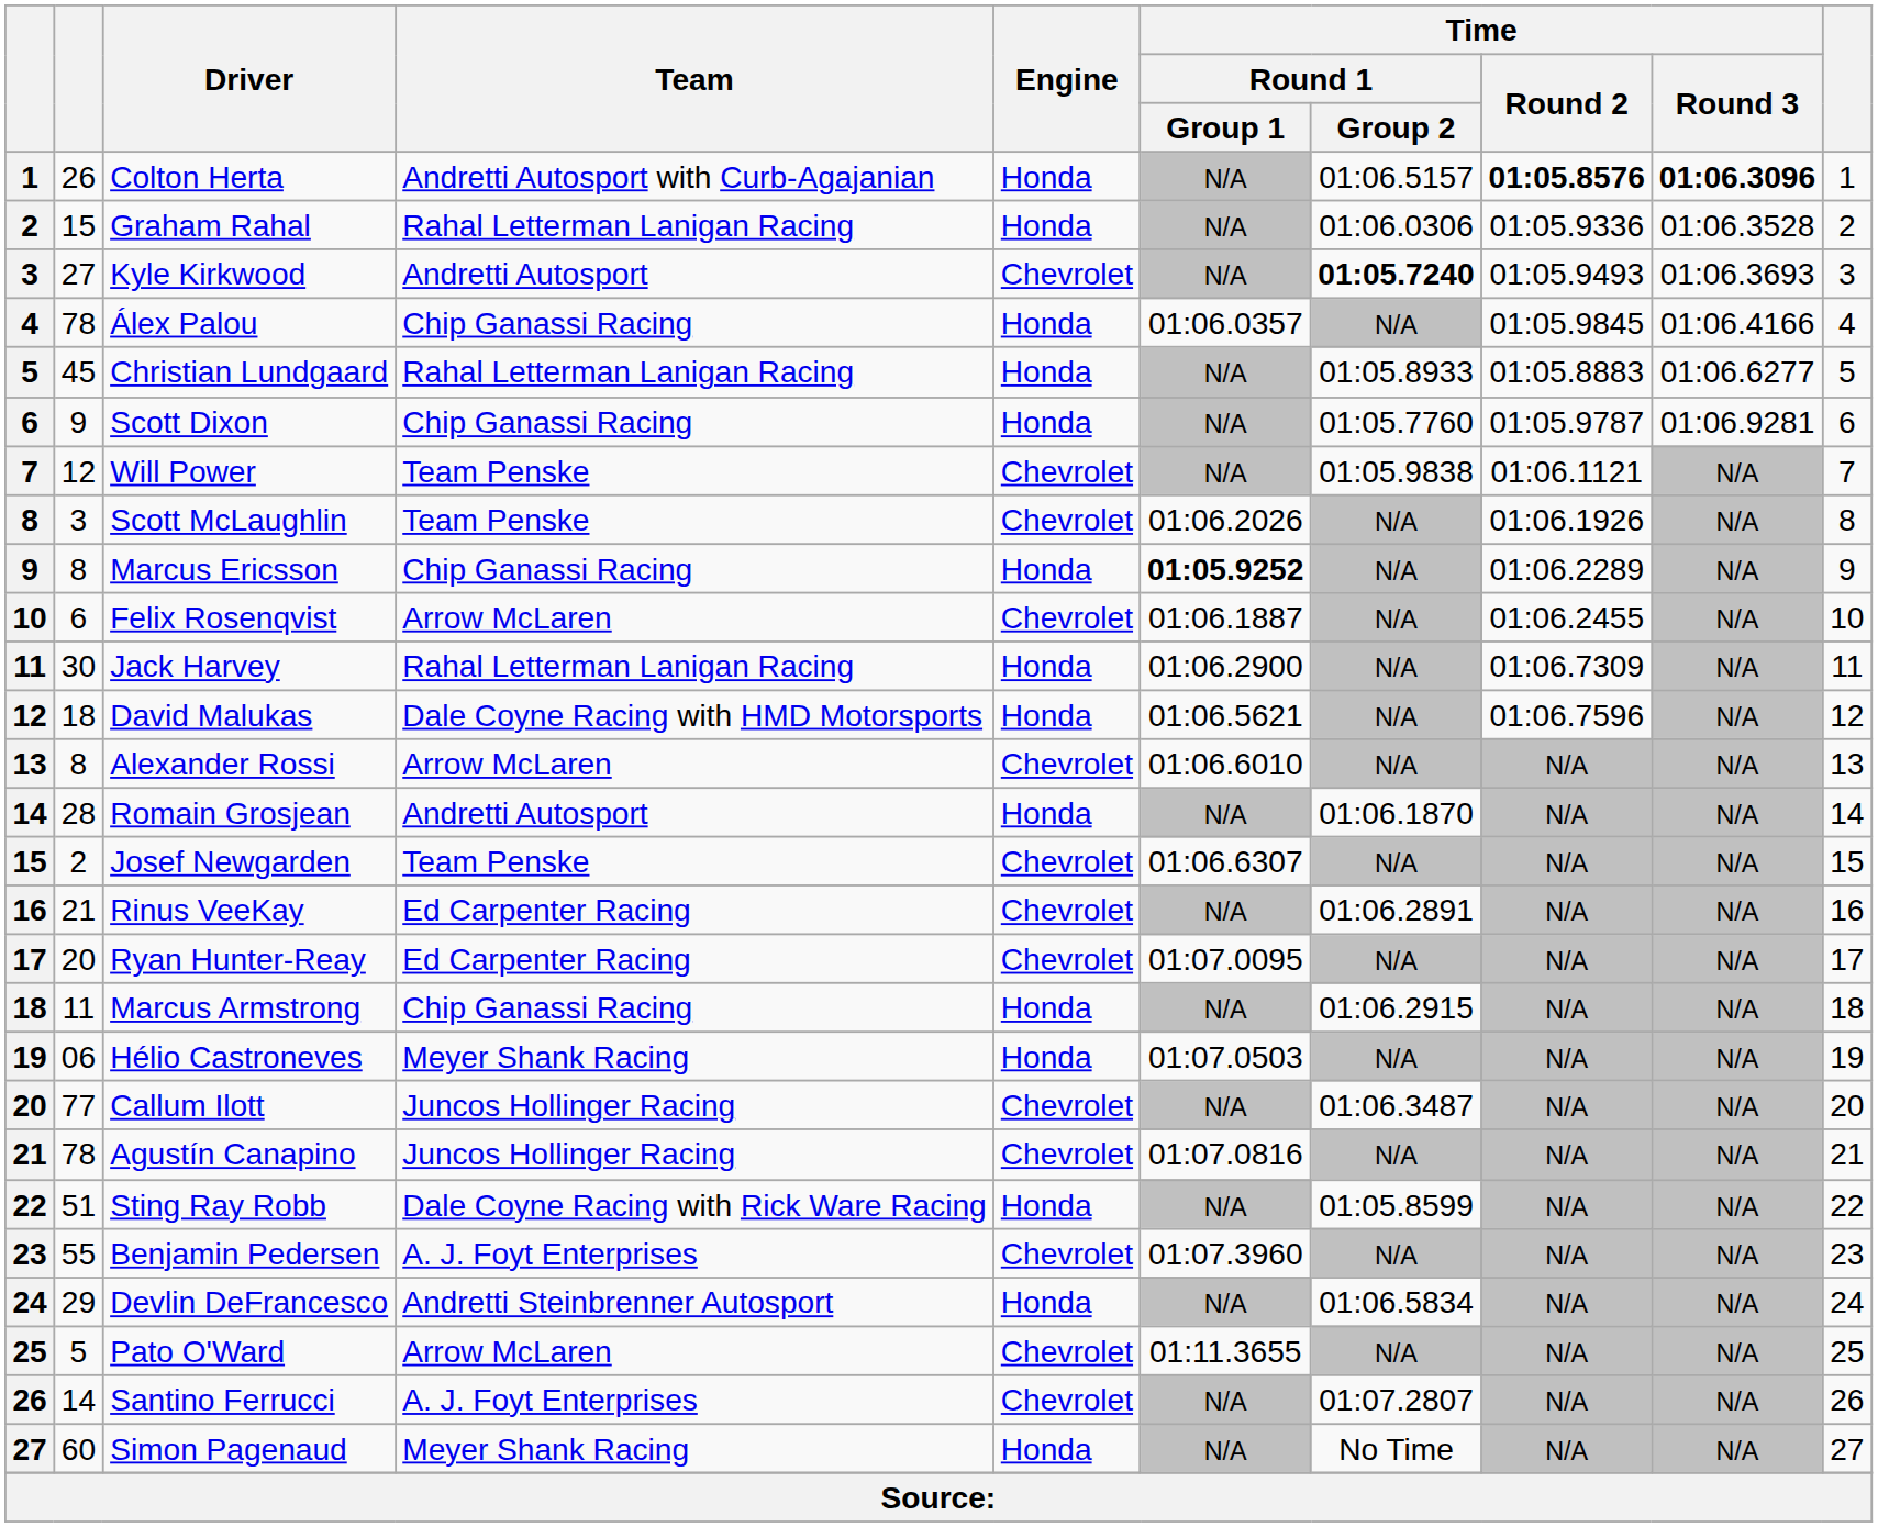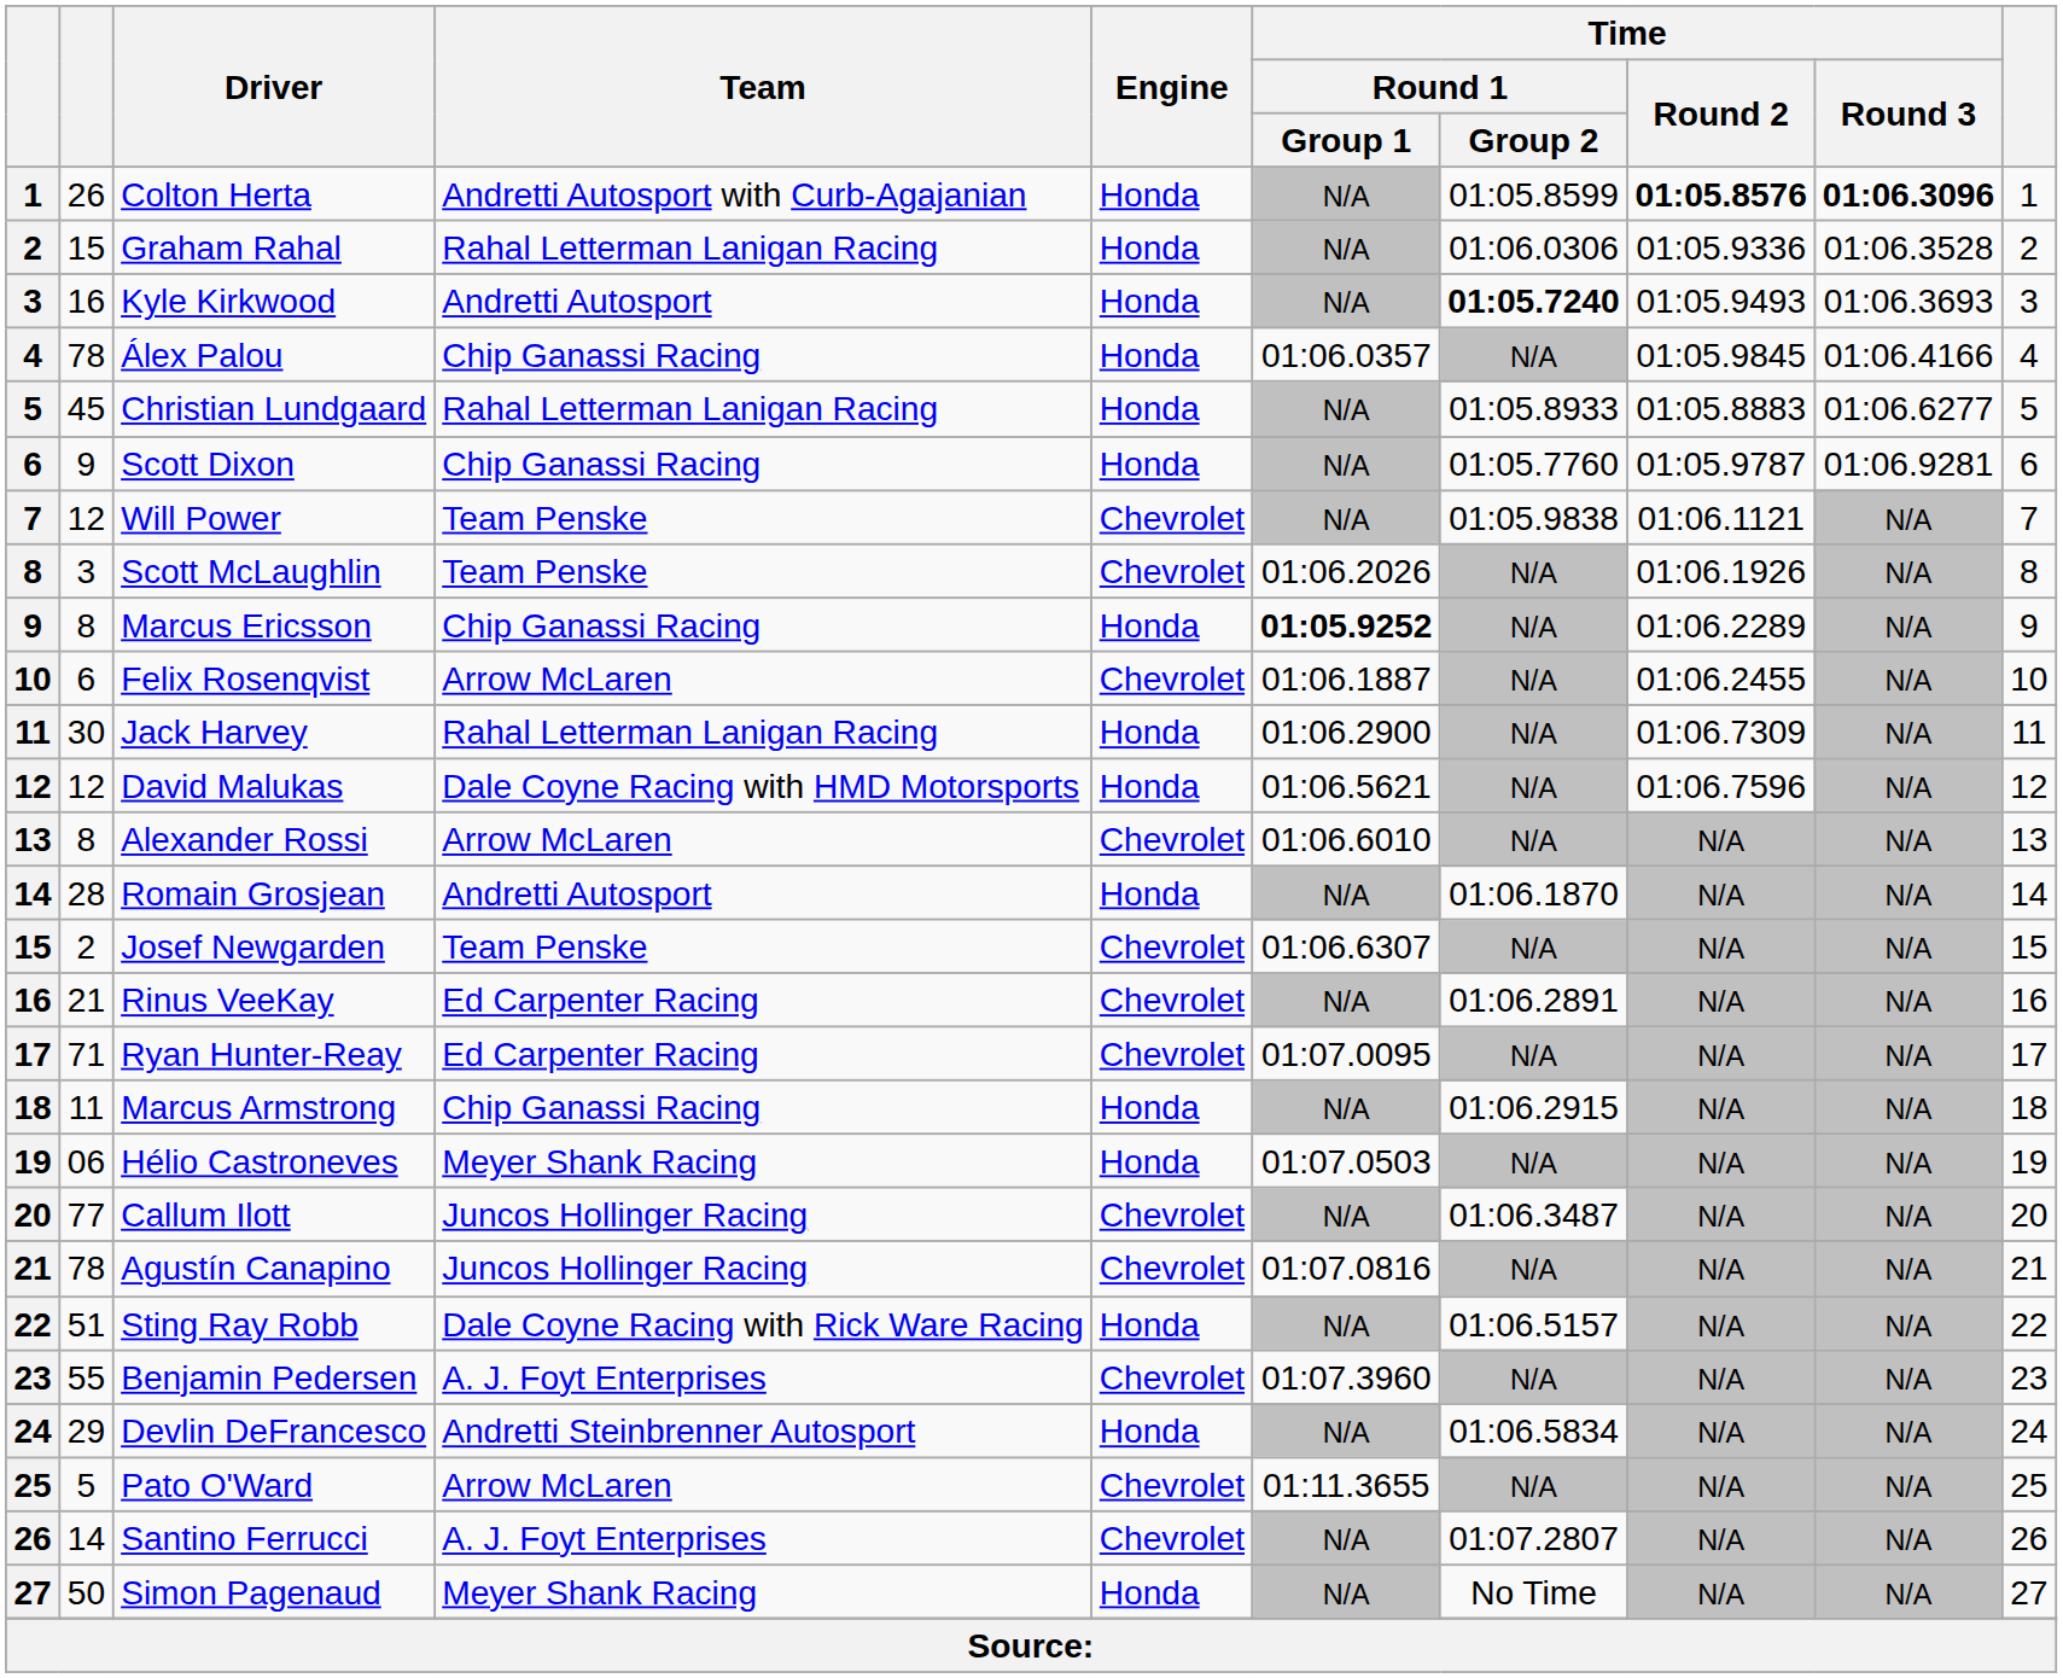Colton Herta | Time / Round 1 / Group 2: 01:06.5157 -> 01:05.8599
Kyle Kirkwood | column 2: 27 -> 16
Kyle Kirkwood | Engine: Chevrolet -> Honda
David Malukas | column 2: 18 -> 12
Ryan Hunter-Reay | column 2: 20 -> 71
Sting Ray Robb | Time / Round 1 / Group 2: 01:05.8599 -> 01:06.5157
Simon Pagenaud | column 2: 60 -> 50
